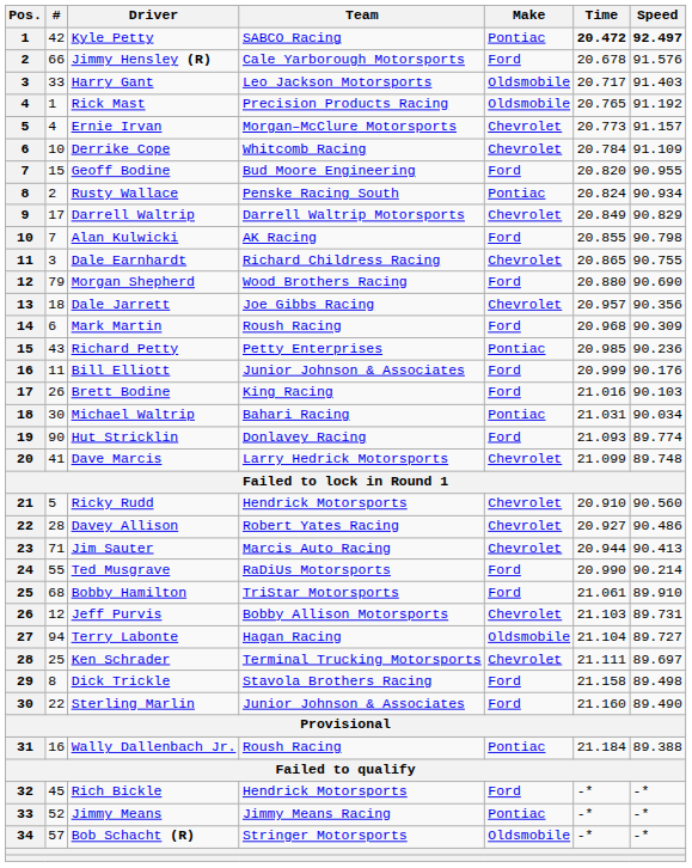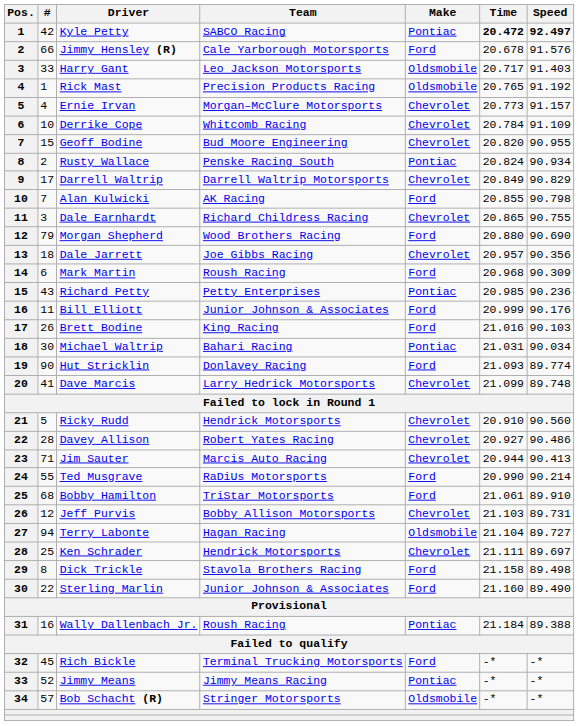Geoff Bodine | Make: Ford -> Chevrolet
Ken Schrader | Team: Terminal Trucking Motorsports -> Hendrick Motorsports
Rich Bickle | Team: Hendrick Motorsports -> Terminal Trucking Motorsports
